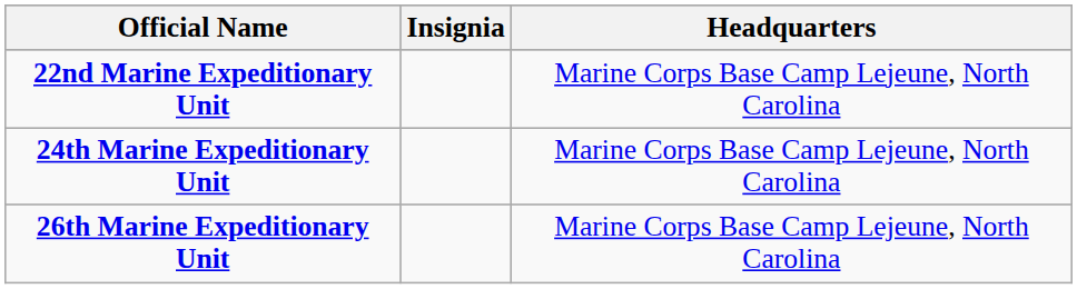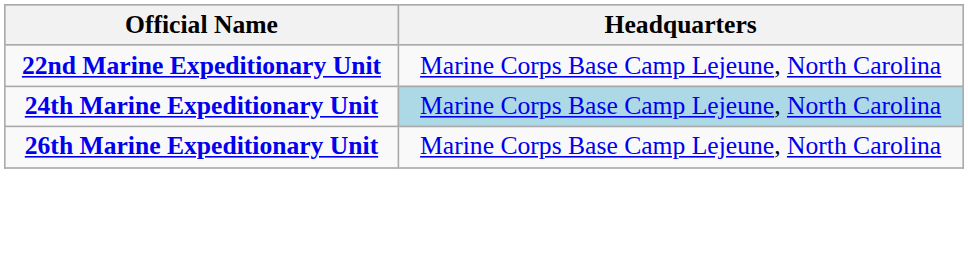- column: Insignia
24th Marine Expeditionary Unit | Headquarters: no background -> lightblue background
